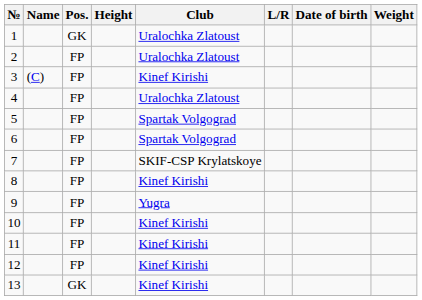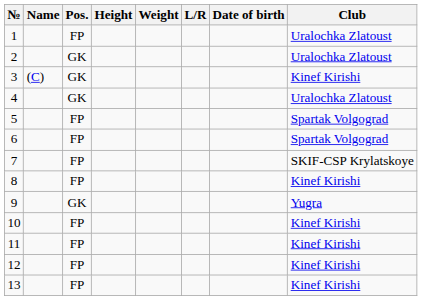columns swapped: Weight <-> Club
1 | Pos.: GK -> FP
2 | Pos.: FP -> GK
3 | Pos.: FP -> GK
4 | Pos.: FP -> GK
9 | Pos.: FP -> GK
13 | Pos.: GK -> FP
